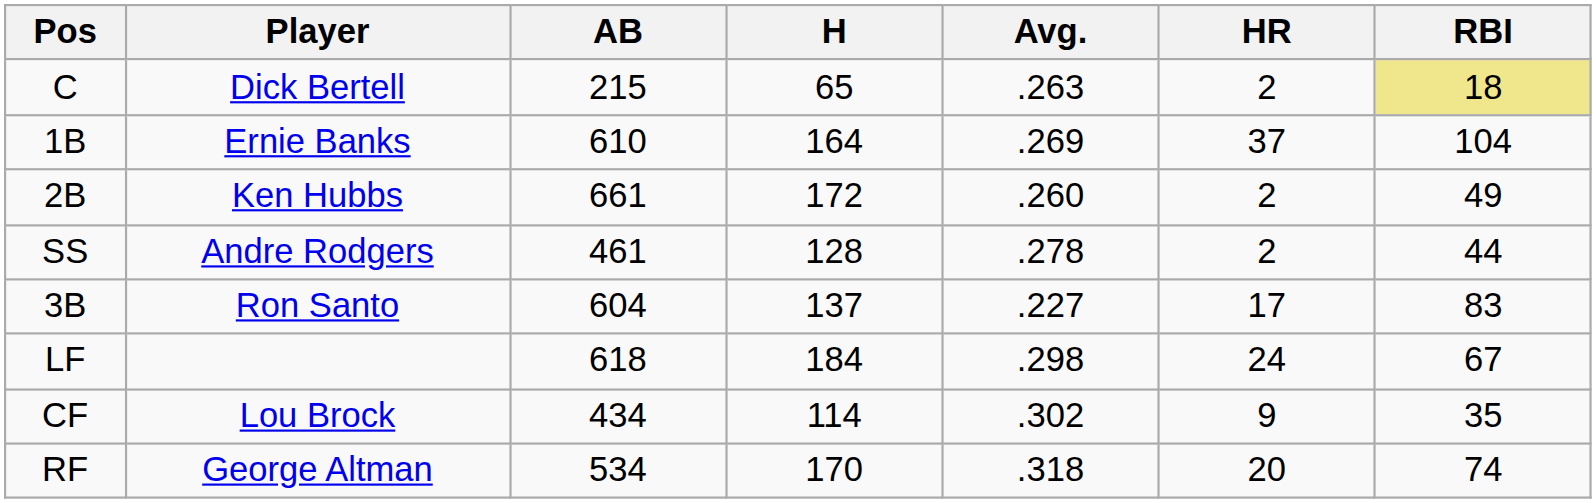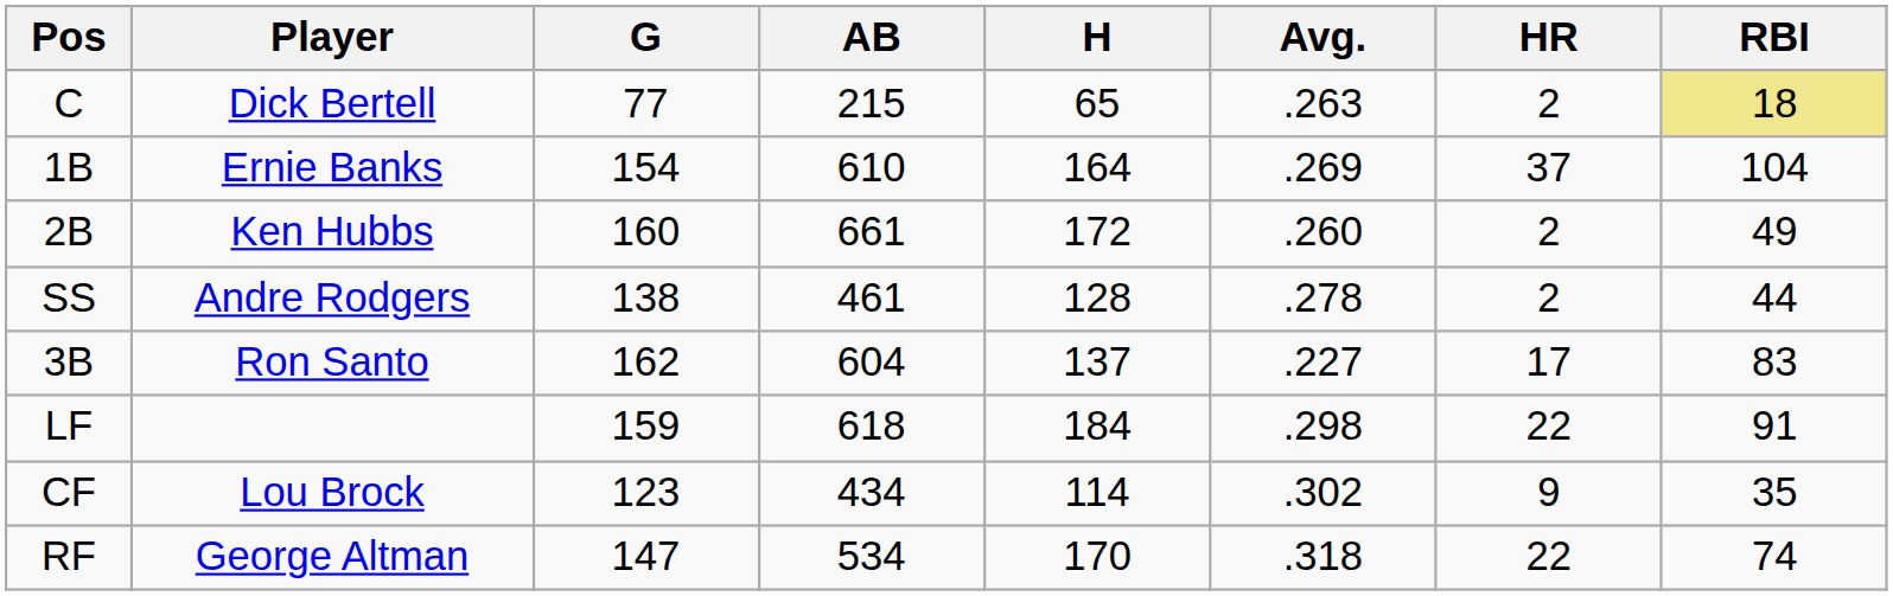+ column: G | 77 | 154 | 160 | 138 | 162 | 159 | 123 | 147
LF | HR: 24 -> 22
LF | RBI: 67 -> 91
RF | HR: 20 -> 22
